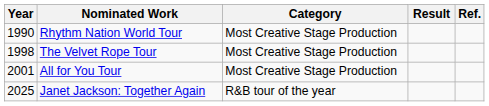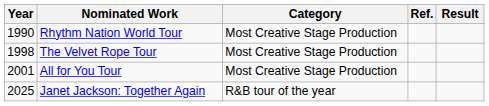columns swapped: Result <-> Ref.
